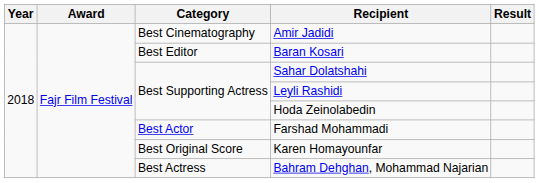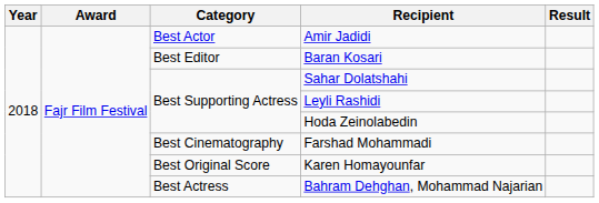Amir Jadidi | Category: Best Cinematography -> Best Actor
Farshad Mohammadi | Category: Best Actor -> Best Cinematography
